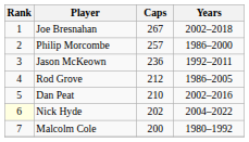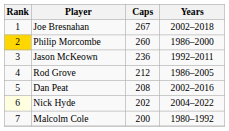Philip Morcombe | Rank: no background -> gold background
Philip Morcombe | Caps: 257 -> 260
Dan Peat | Caps: 210 -> 208
